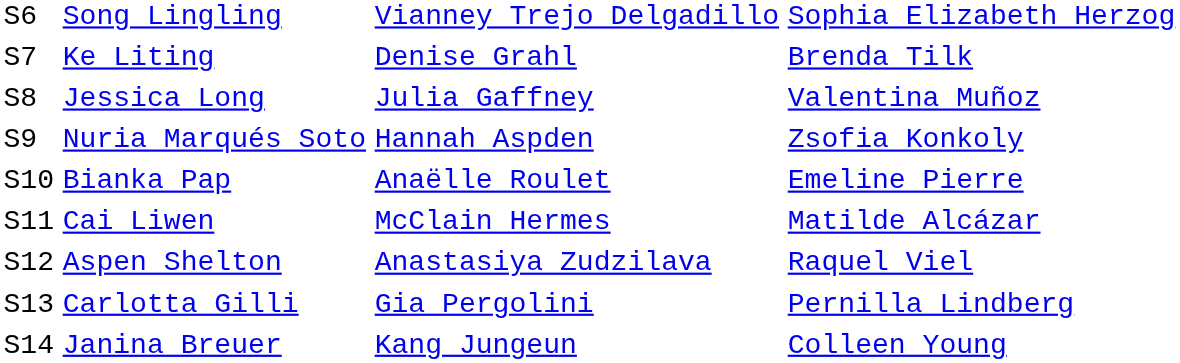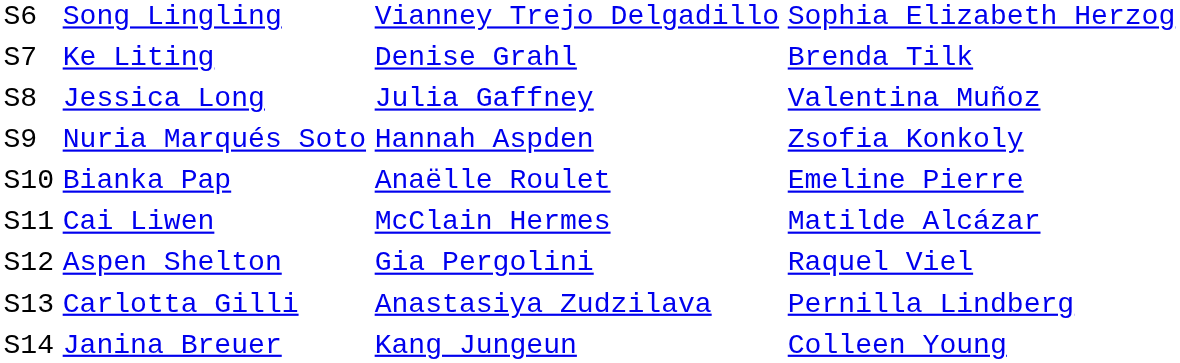Aspen Shelton | column 3: Anastasiya Zudzilava -> Gia Pergolini
Carlotta Gilli | column 3: Gia Pergolini -> Anastasiya Zudzilava
